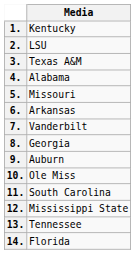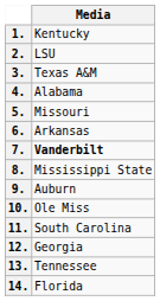7. | Media: normal -> bold
8. | Media: Georgia -> Mississippi State
12. | Media: Mississippi State -> Georgia
